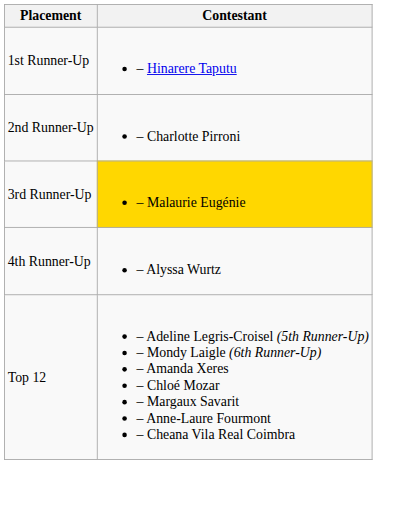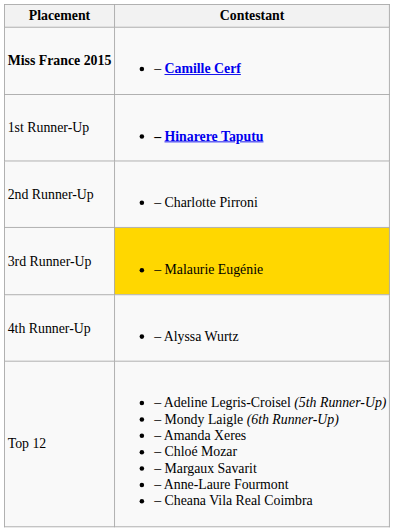+ row: Miss France 2015 | – Camille Cerf
1st Runner-Up | Contestant: normal -> bold
